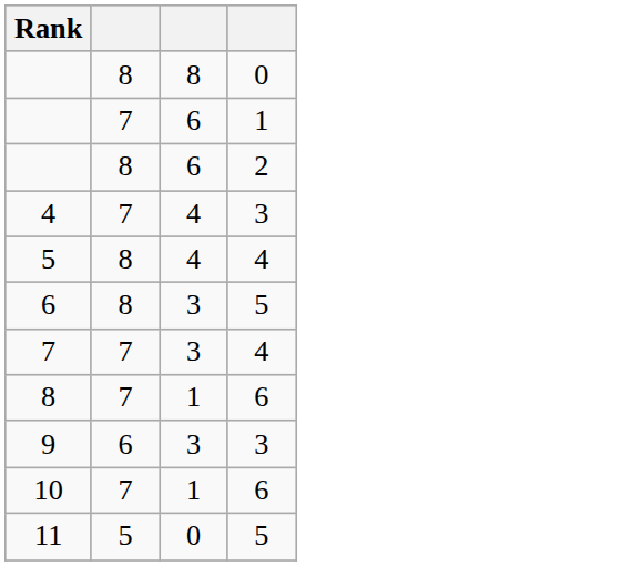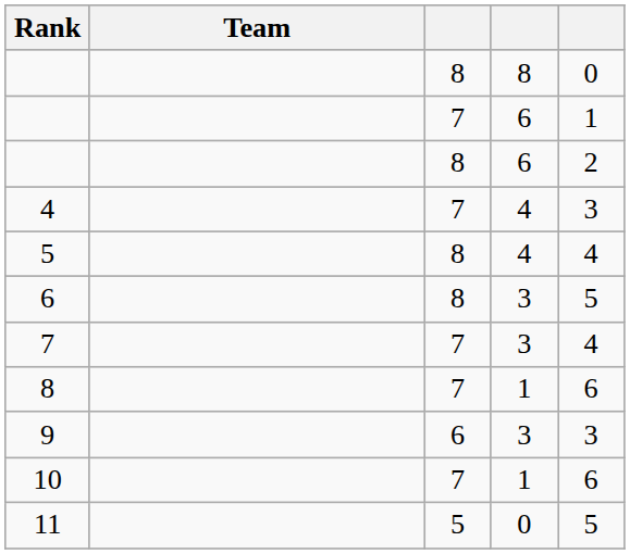+ column: Team
